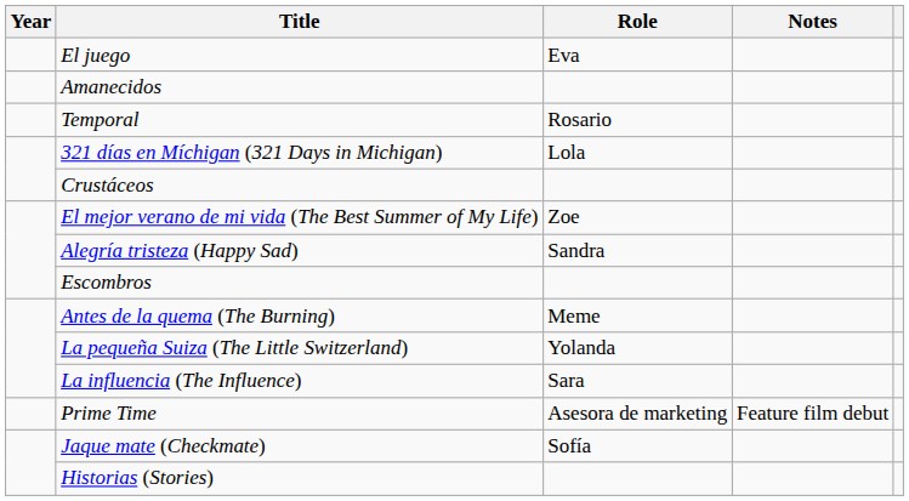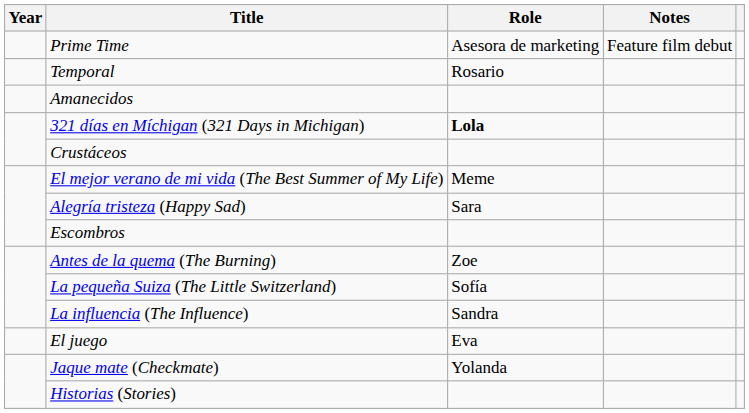rows swapped: Prime Time <-> El juego
rows swapped: Amanecidos <-> Temporal
321 días en Míchigan (321 Days in Michigan) | Role: normal -> bold
El mejor verano de mi vida (The Best Summer of My Life) | Role: Zoe -> Meme
Alegría tristeza (Happy Sad) | Role: Sandra -> Sara
Antes de la quema (The Burning) | Role: Meme -> Zoe
La pequeña Suiza (The Little Switzerland) | Role: Yolanda -> Sofía
La influencia (The Influence) | Role: Sara -> Sandra
Jaque mate (Checkmate) | Role: Sofía -> Yolanda
